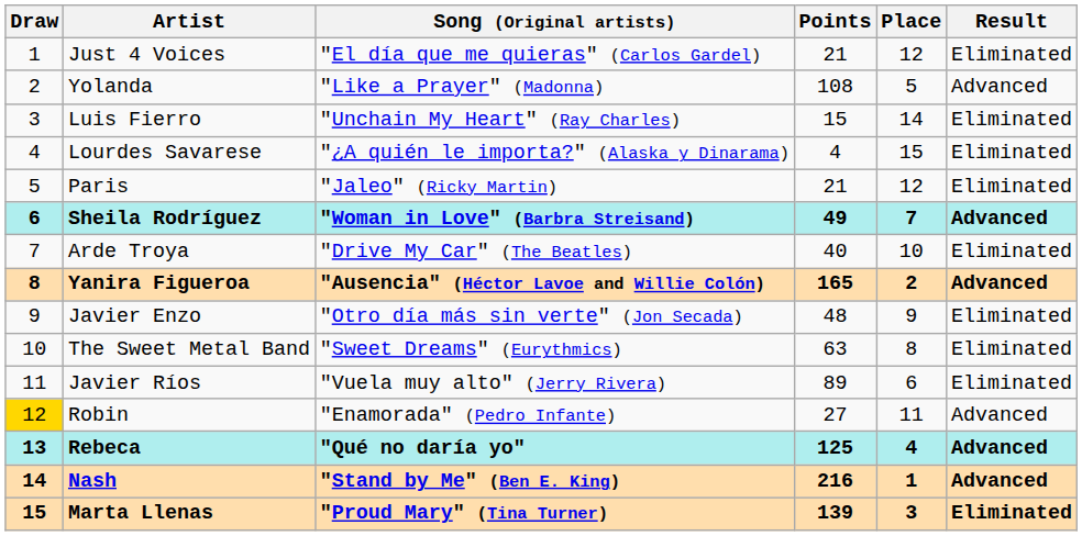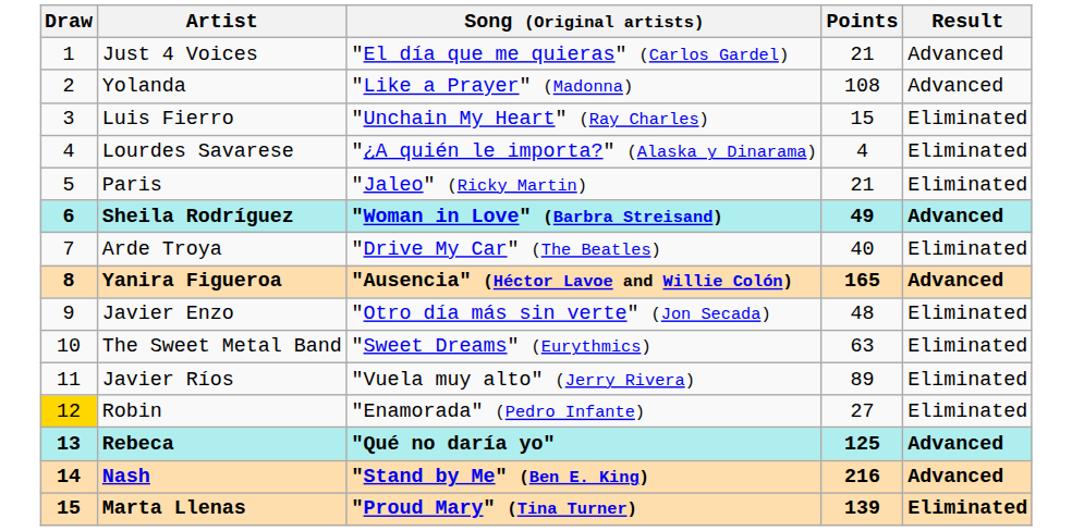- column: Place | 12 | 5 | 14 | 15 | 12 | 7 | 10 | 2 | 9 | 8 | 6 | 11 | 4 | 1 | 3
Just 4 Voices | Result: Eliminated -> Advanced
Robin | Result: Advanced -> Eliminated
